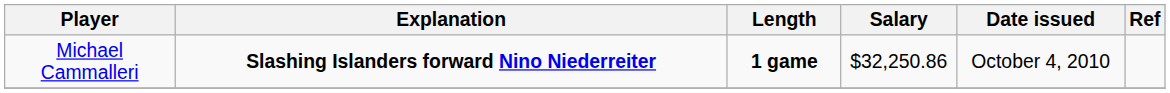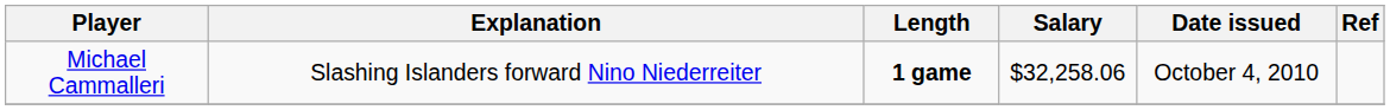Michael Cammalleri | Explanation: bold -> normal
Michael Cammalleri | Salary: $32,250.86 -> $32,258.06
